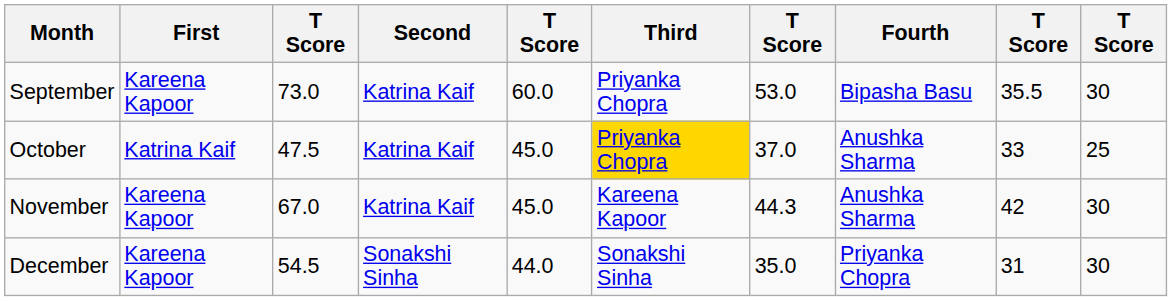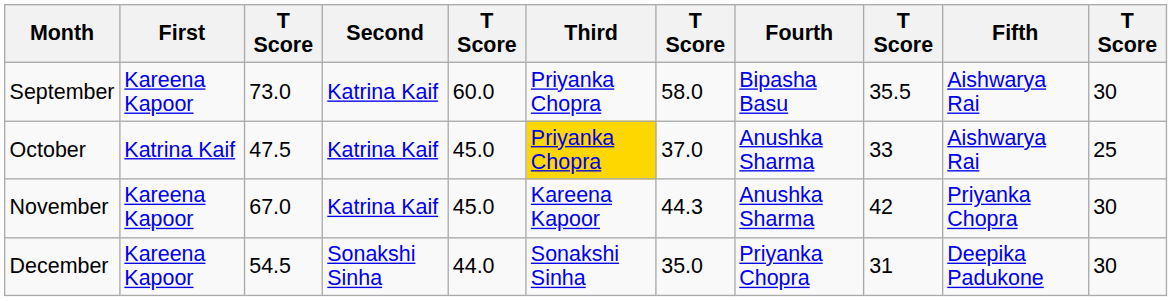+ column: Fifth | Aishwarya Rai | Aishwarya Rai | Priyanka Chopra | Deepika Padukone
September | column 7: 53.0 -> 58.0
